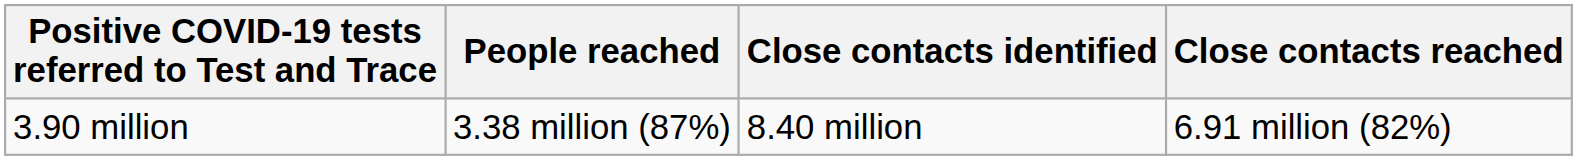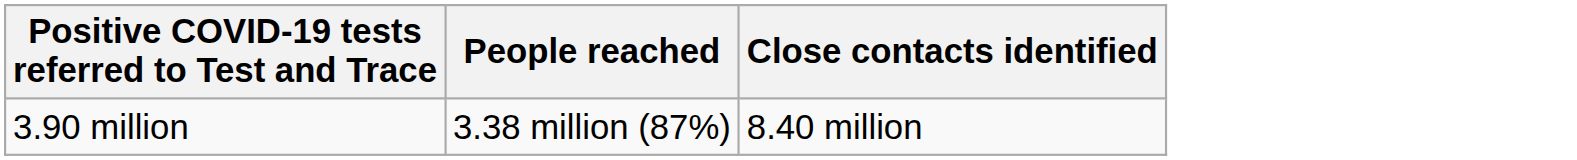- column: Close contacts reached | 6.91 million (82%)
